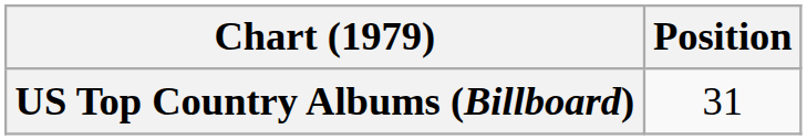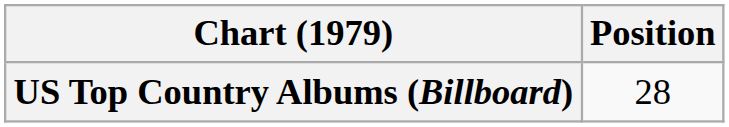US Top Country Albums (Billboard) | Position: 31 -> 28
